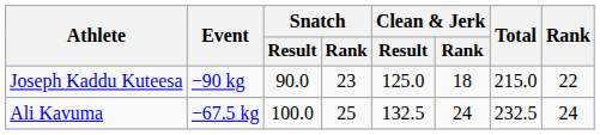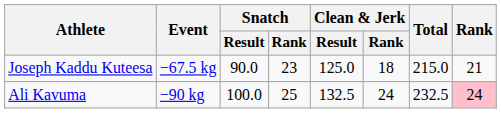Joseph Kaddu Kuteesa | Event: −90 kg -> −67.5 kg
Joseph Kaddu Kuteesa | Rank: 22 -> 21
Ali Kavuma | Event: −67.5 kg -> −90 kg
Ali Kavuma | Rank: no background -> pink background
